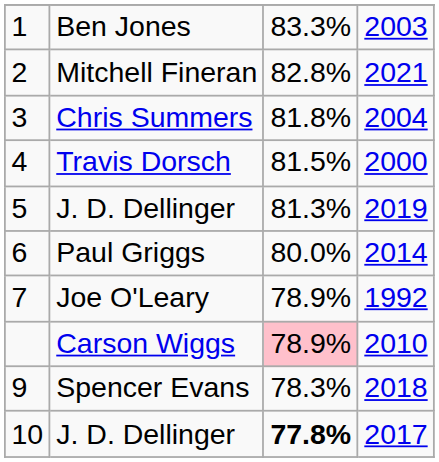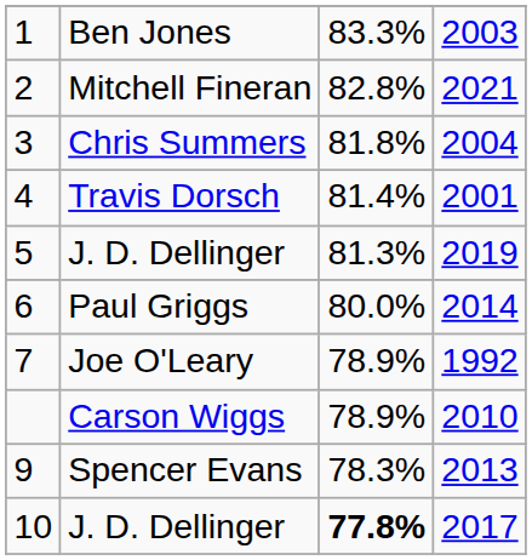Travis Dorsch | column 3: 81.5% -> 81.4%
Travis Dorsch | column 4: 2000 -> 2001
Carson Wiggs | column 3: pink background -> no background
Spencer Evans | column 4: 2018 -> 2013
